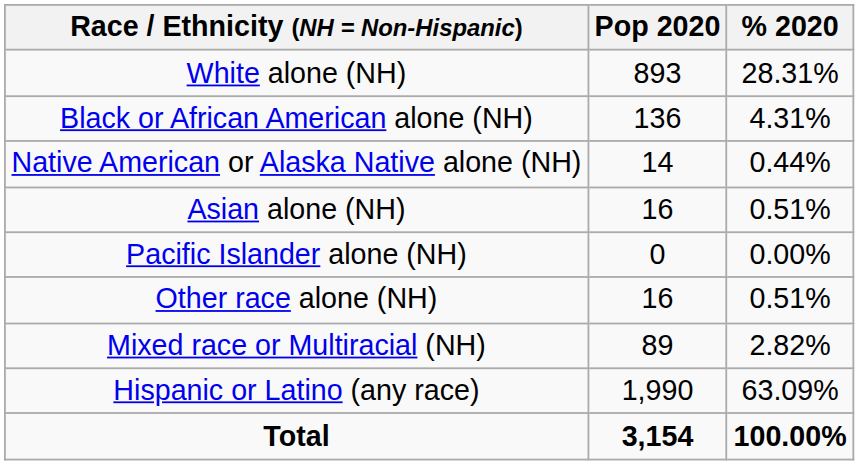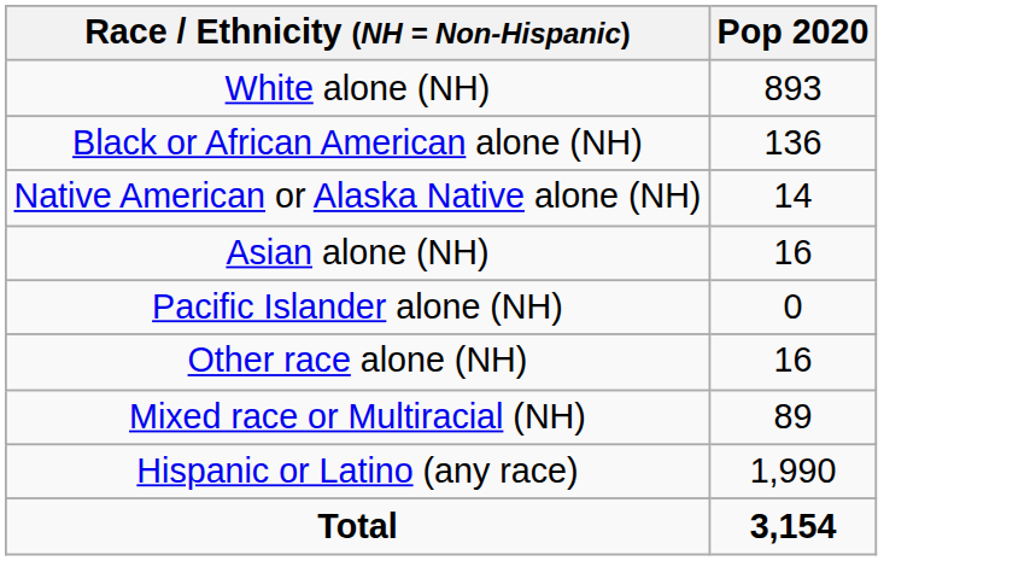- column: % 2020 | 28.31% | 4.31% | 0.44% | 0.51% | 0.00% | 0.51% | 2.82% | 63.09% | 100.00%
